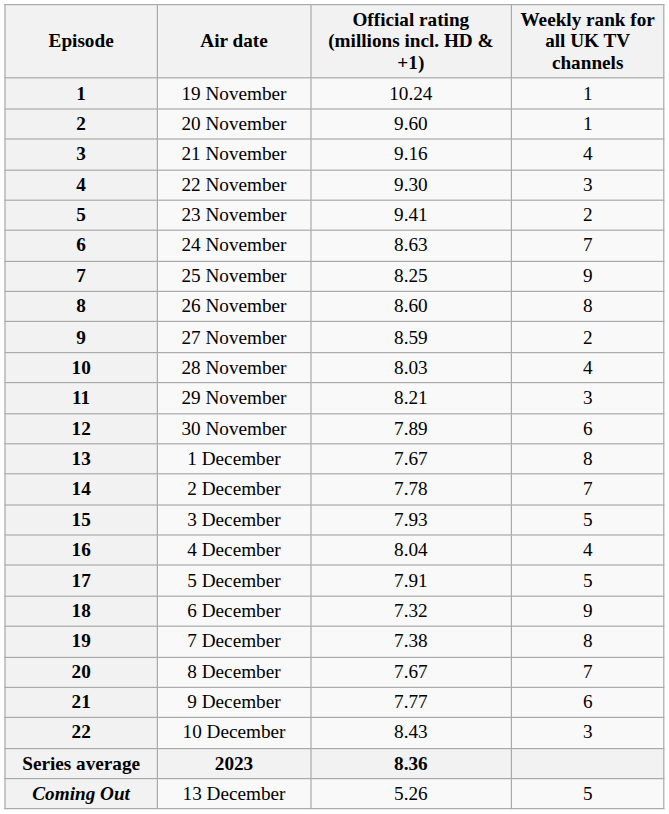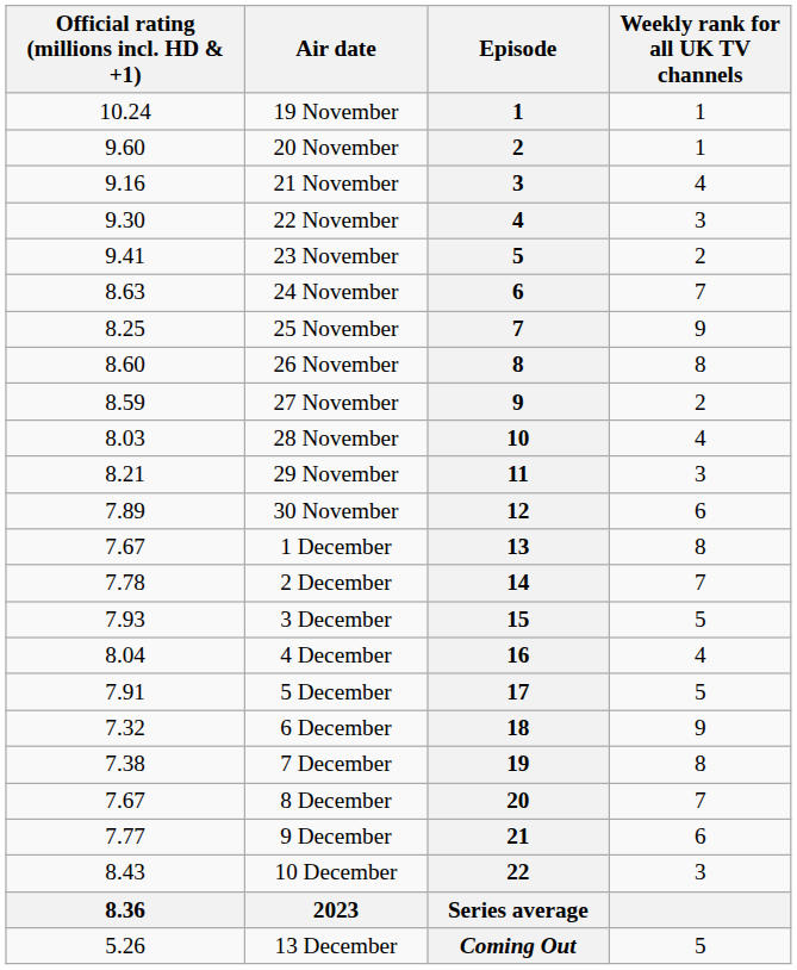columns swapped: Episode <-> Official rating (millions incl. HD & +1)
